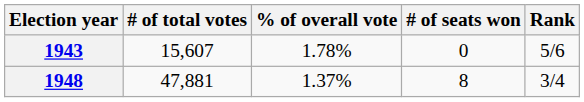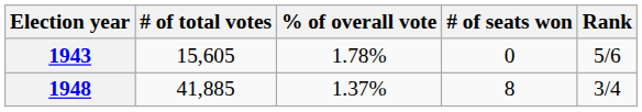1943 | # of total votes: 15,607 -> 15,605
1948 | # of total votes: 47,881 -> 41,885
